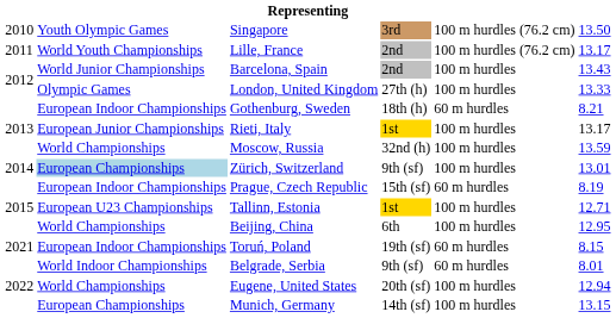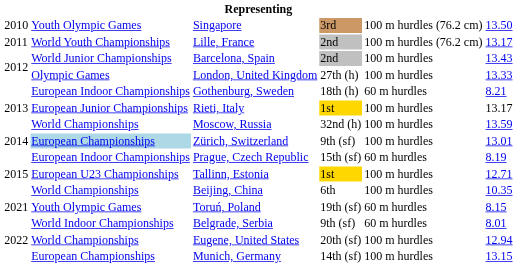Beijing, China | column 6: 12.95 -> 10.35
Toruń, Poland | column 2: European Indoor Championships -> Youth Olympic Games
